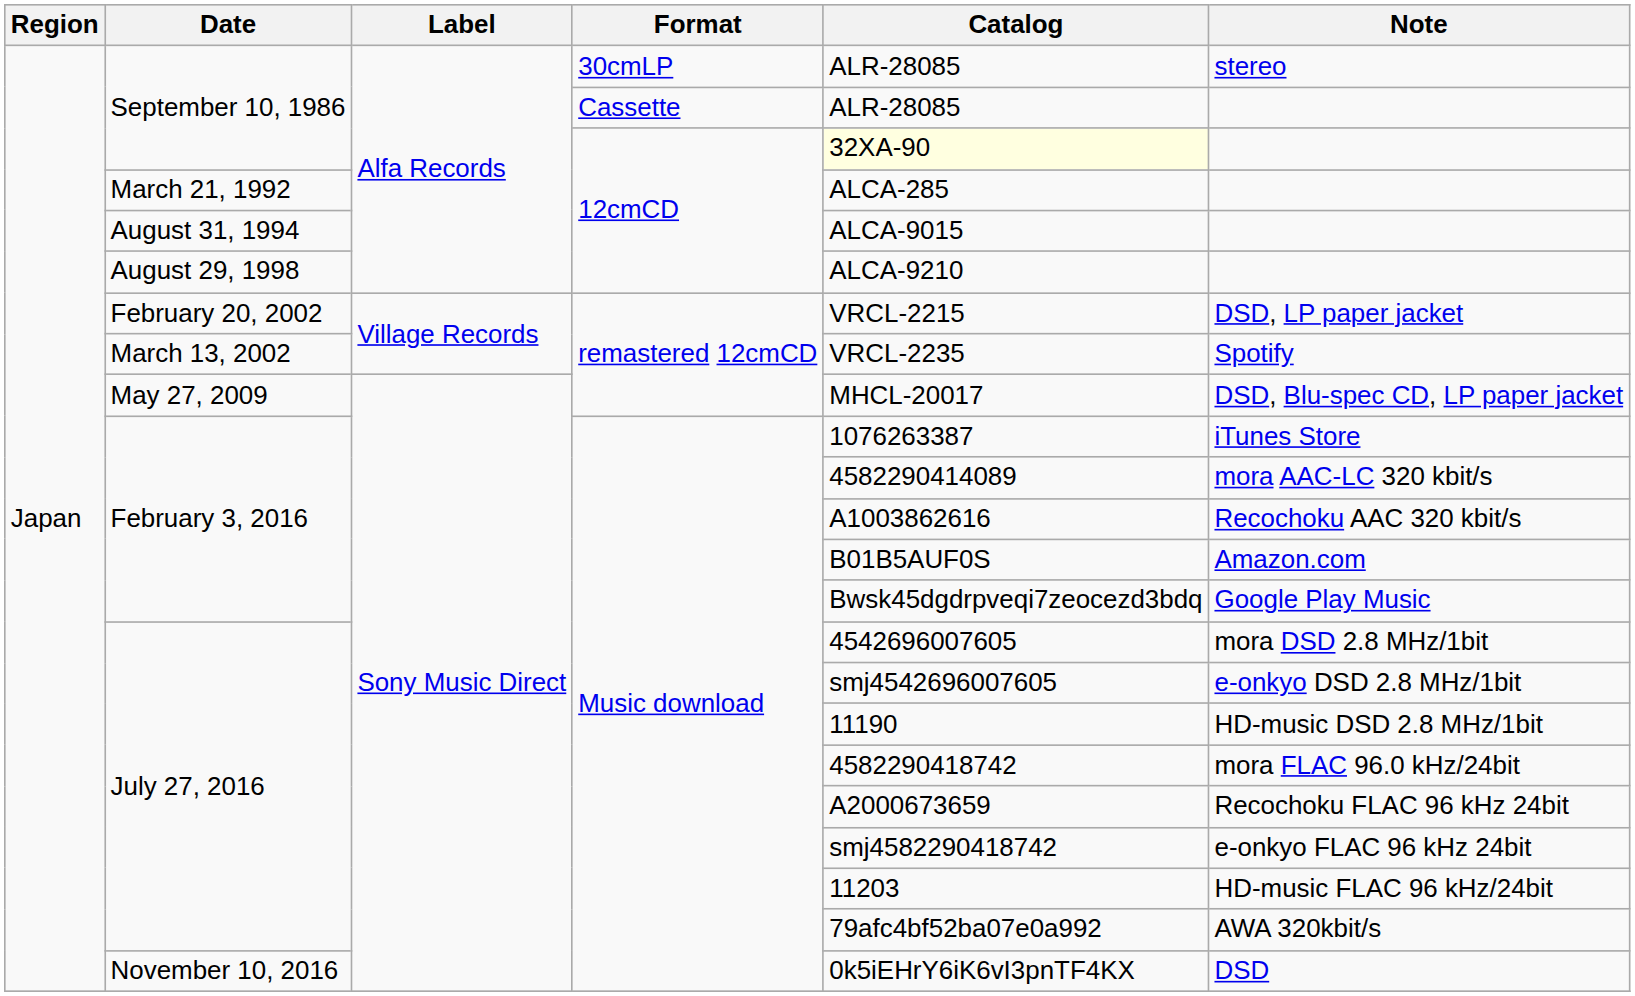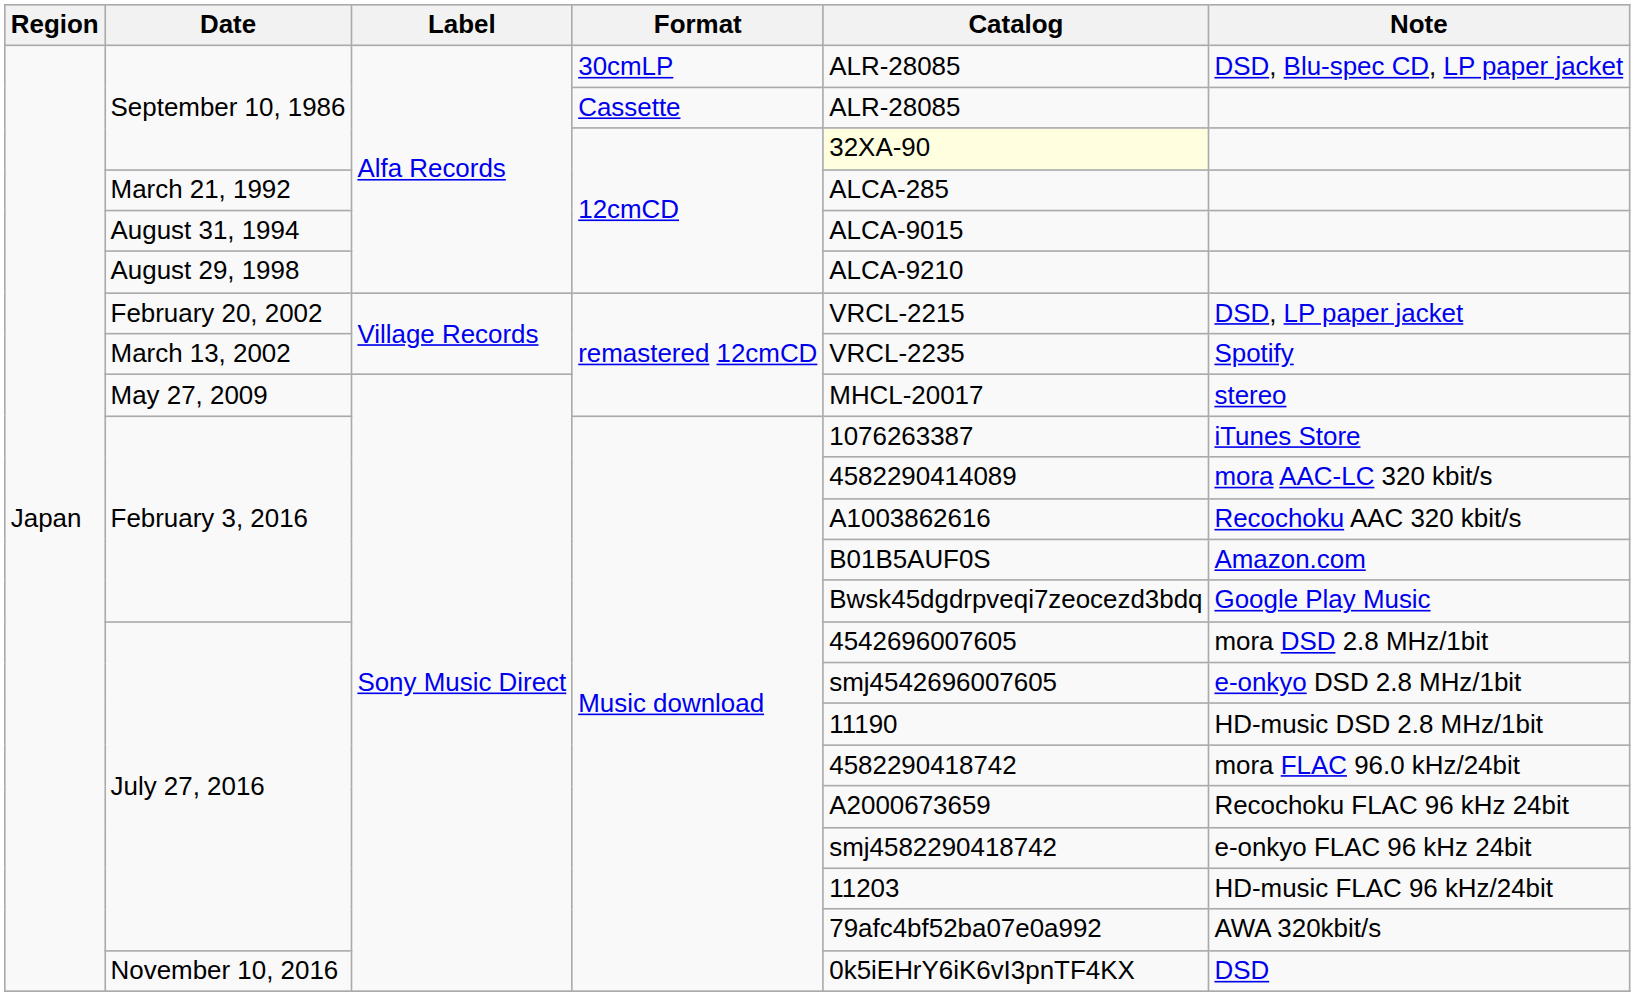September 10, 1986 / 30cmLP | Note: stereo -> DSD, Blu-spec CD, LP paper jacket
May 27, 2009 | Note: DSD, Blu-spec CD, LP paper jacket -> stereo
